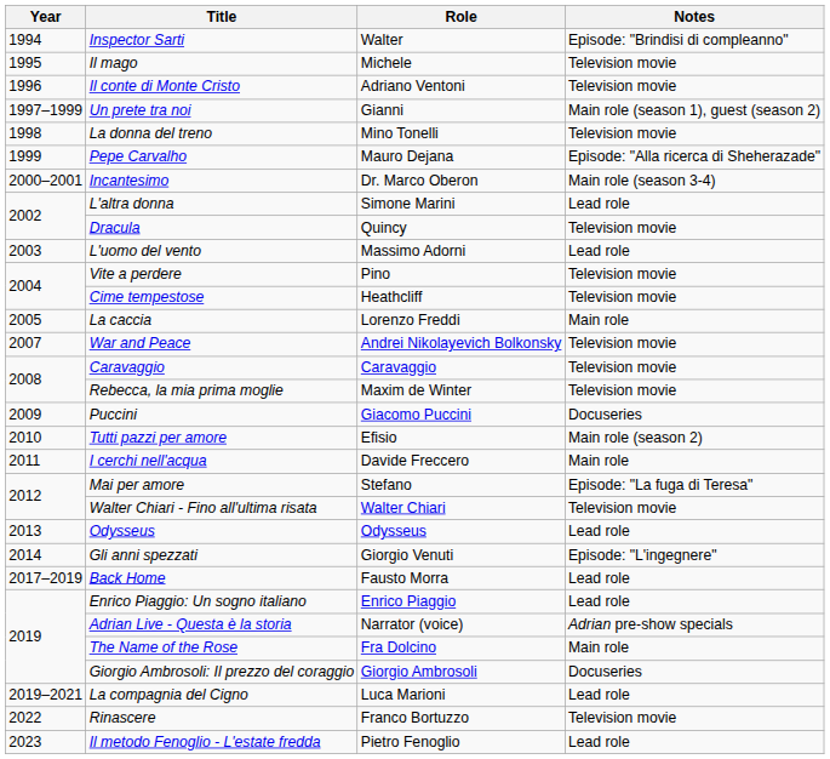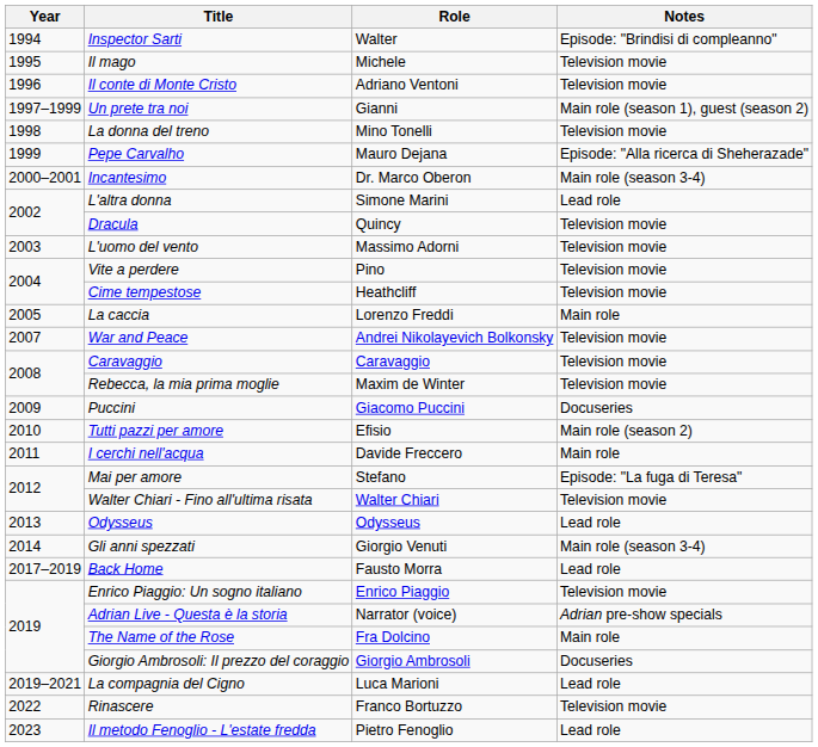L'uomo del vento | Notes: Lead role -> Television movie
Gli anni spezzati | Notes: Episode: "L'ingegnere" -> Main role (season 3-4)
Enrico Piaggio: Un sogno italiano | Notes: Lead role -> Television movie
